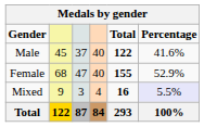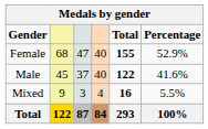rows swapped: Female <-> Male
Mixed | Percentage: lavender background -> no background
